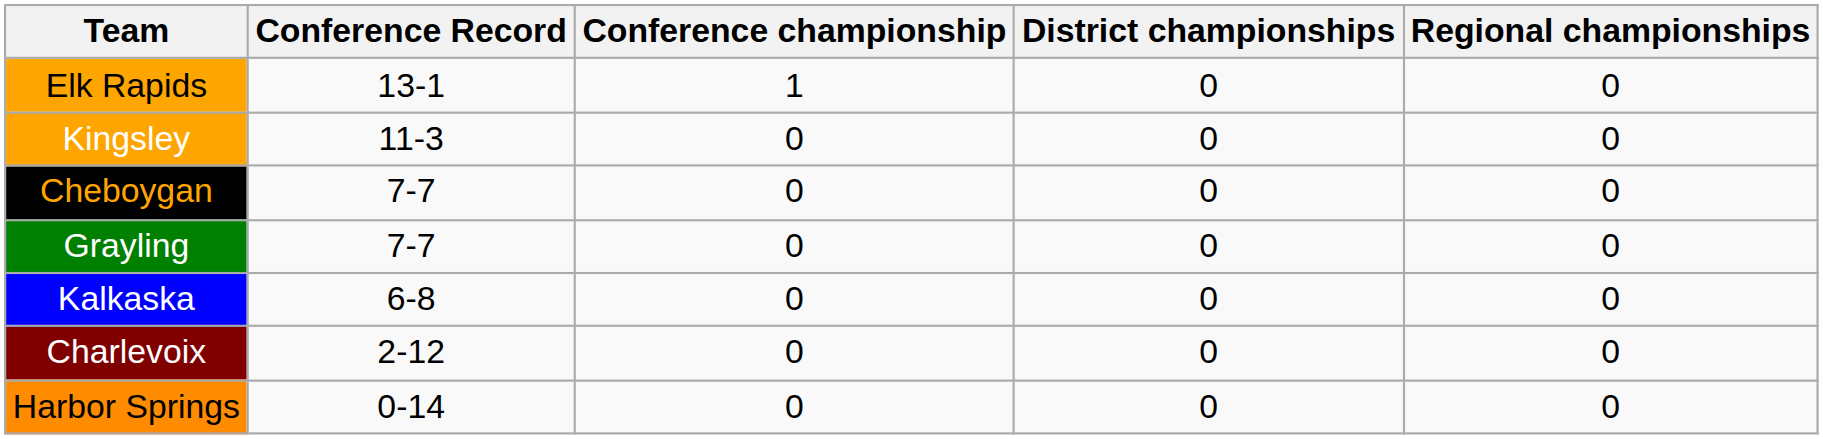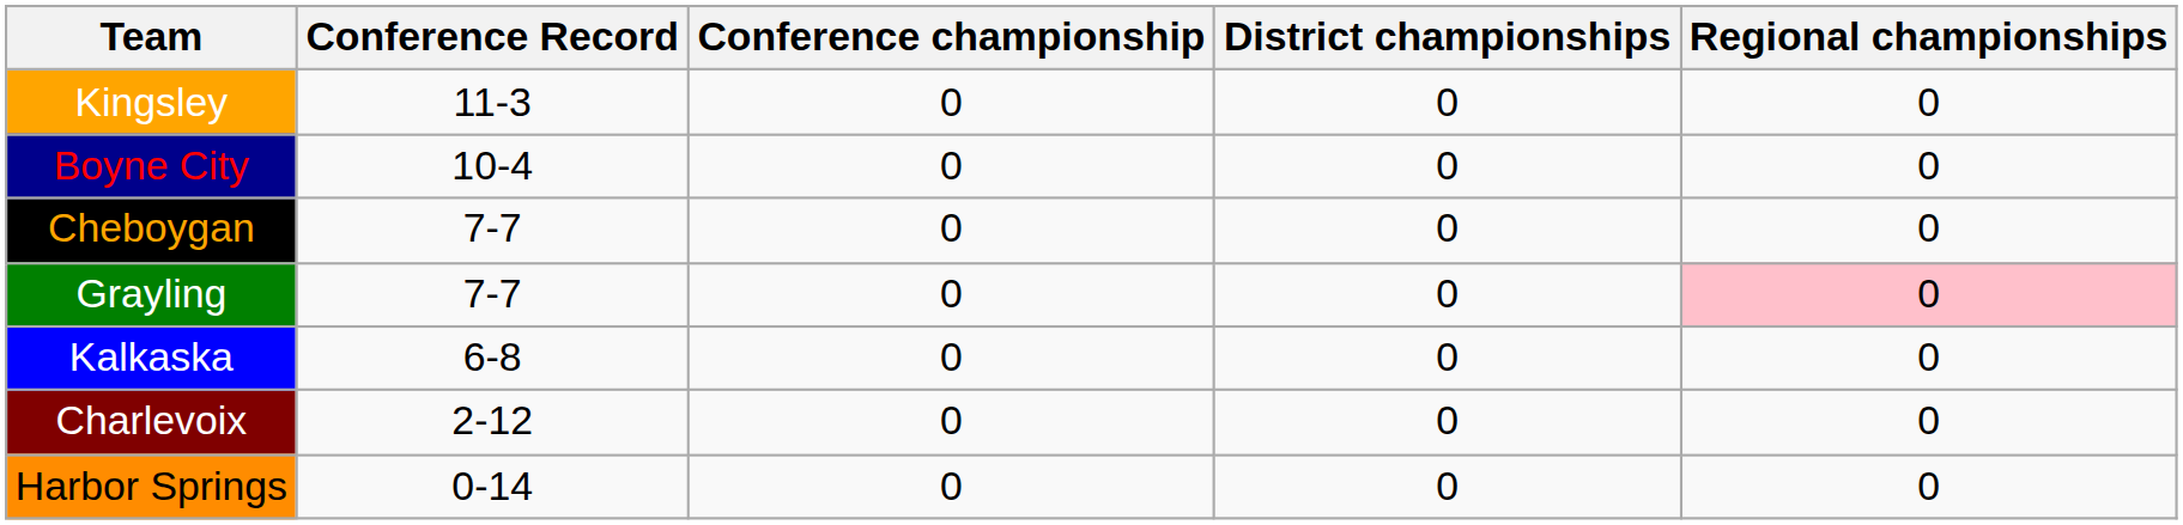- row: Elk Rapids | 13-1 | 1 | 0 | 0
+ row: Boyne City | 10-4 | 0 | 0 | 0
Grayling | Regional championships: no background -> pink background
